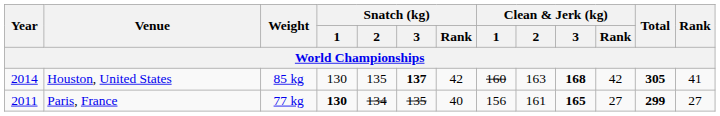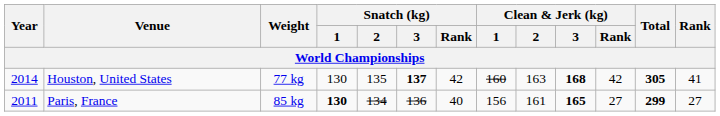Houston, United States | Weight: 85 kg -> 77 kg
Paris, France | Weight: 77 kg -> 85 kg
Paris, France | Snatch (kg) / 3: 135 -> 136
